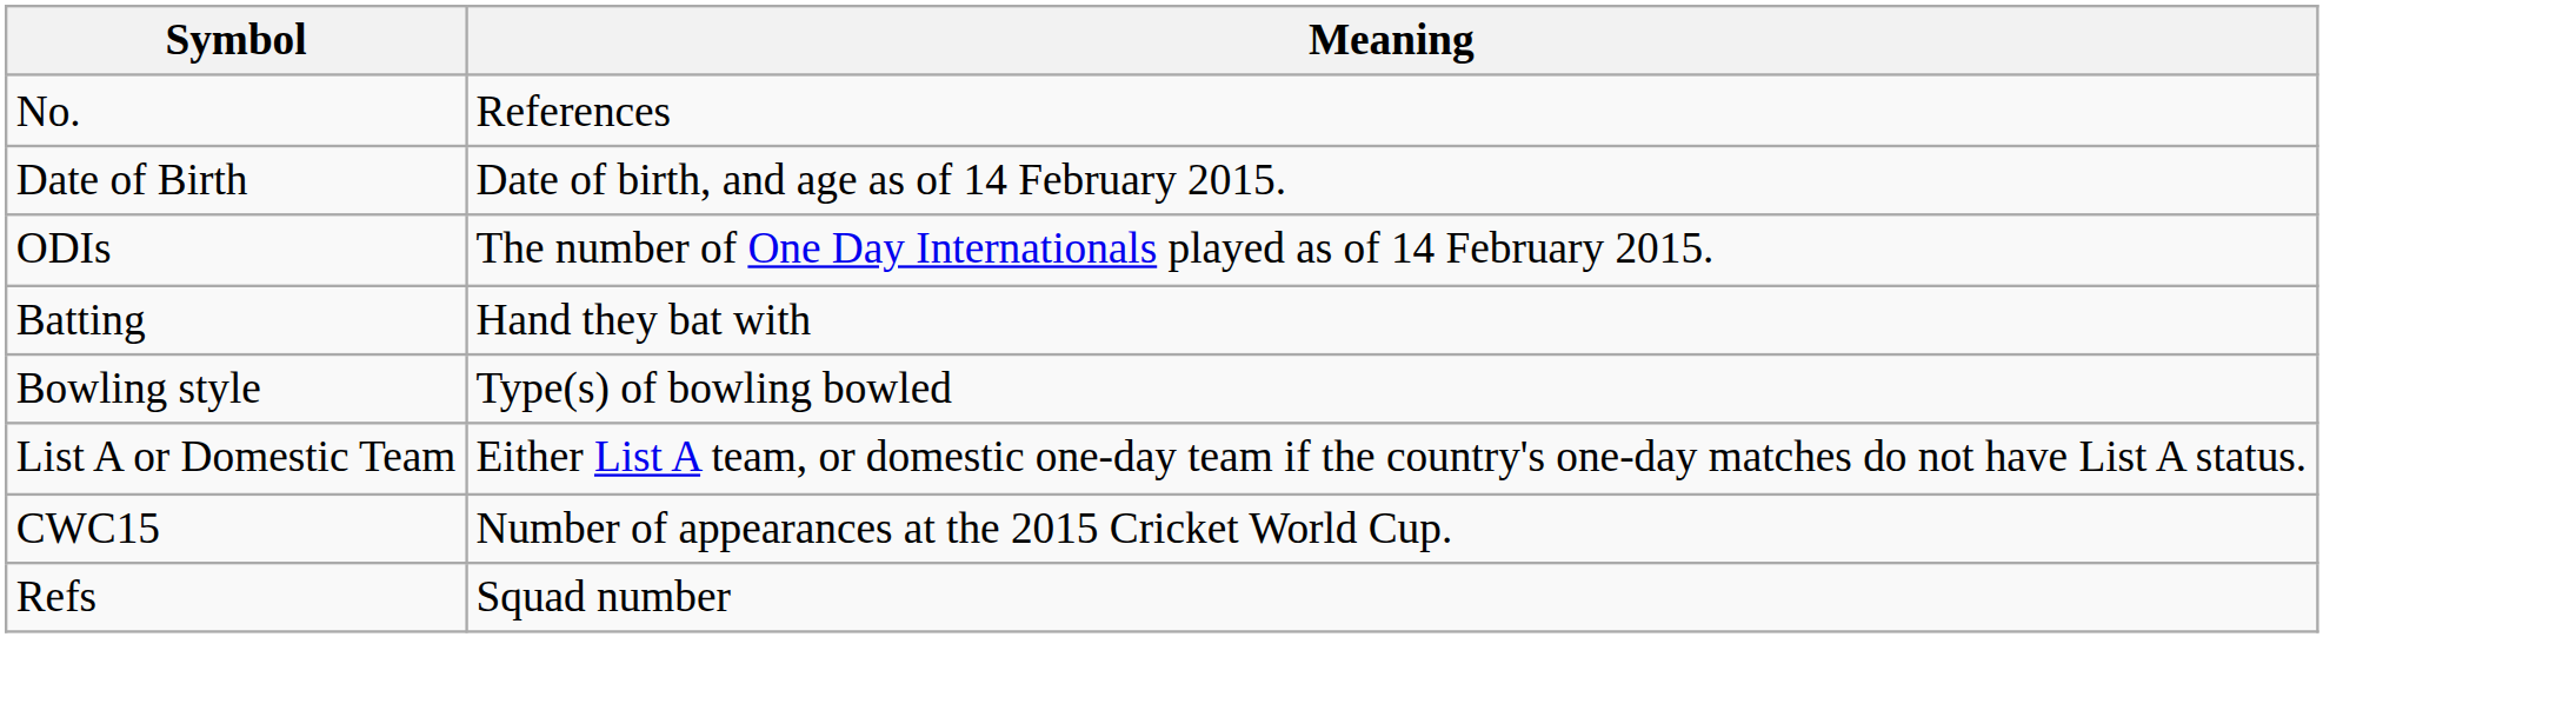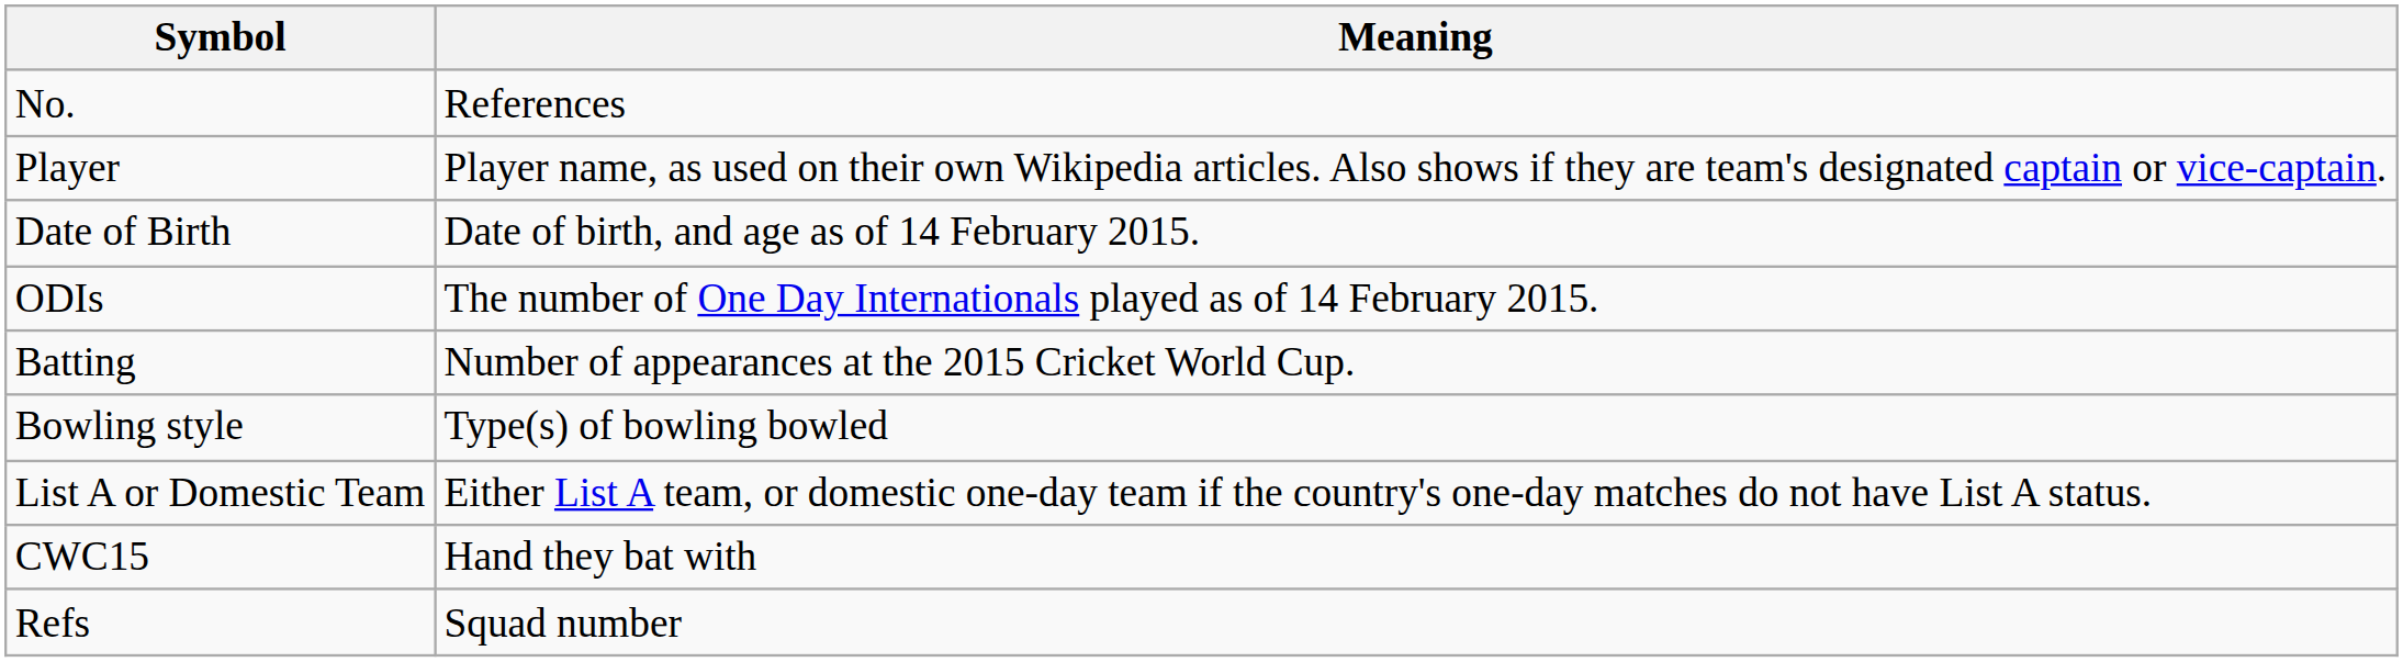+ row: Player | Player name, as used on their own Wikipedia articles. Also shows if they are team's designated captain or vice-captain.
Batting | Meaning: Hand they bat with -> Number of appearances at the 2015 Cricket World Cup.
CWC15 | Meaning: Number of appearances at the 2015 Cricket World Cup. -> Hand they bat with
